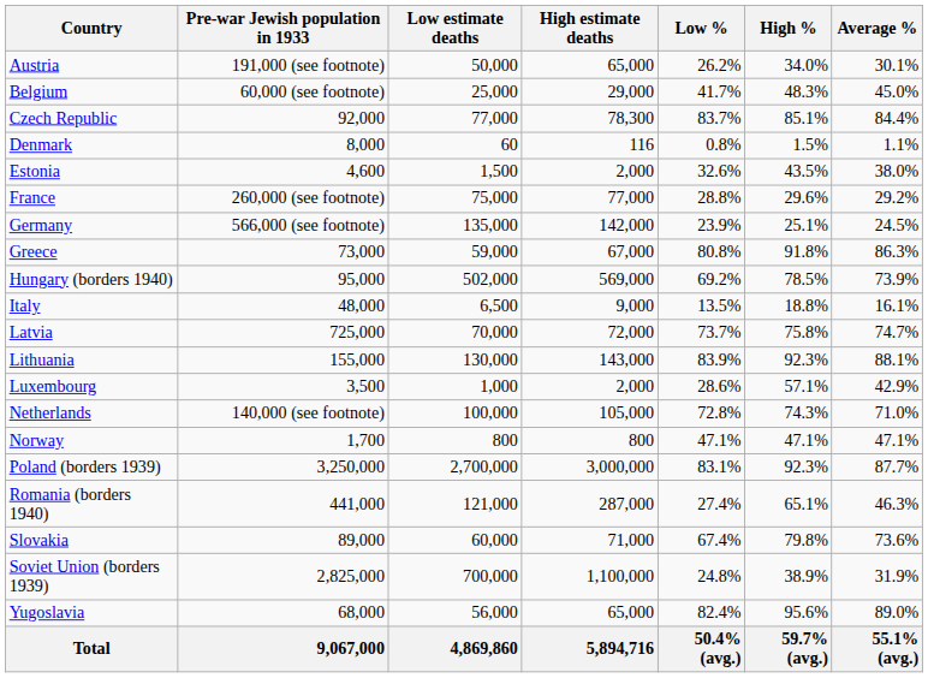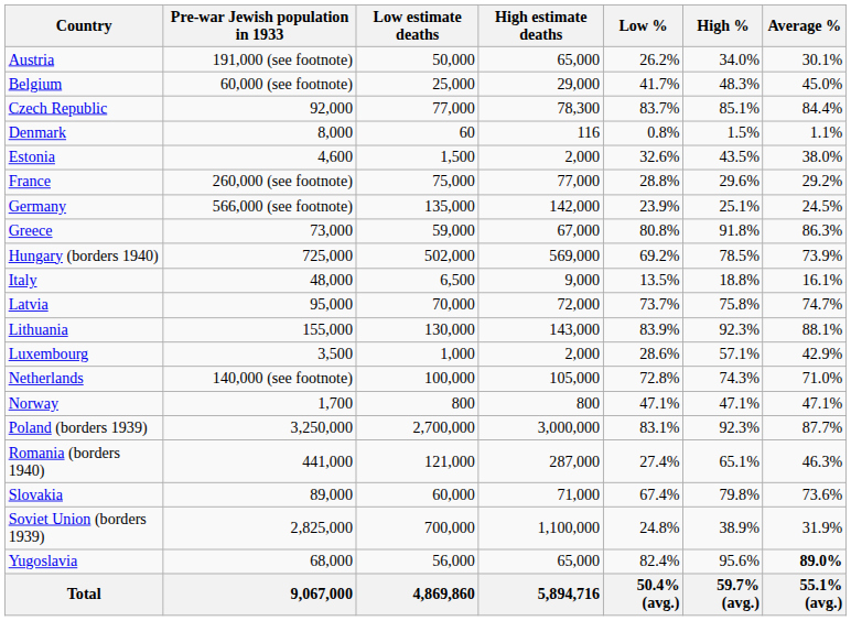Hungary (borders 1940) | Pre-war Jewish population in 1933: 95,000 -> 725,000
Latvia | Pre-war Jewish population in 1933: 725,000 -> 95,000
Yugoslavia | Average %: normal -> bold
